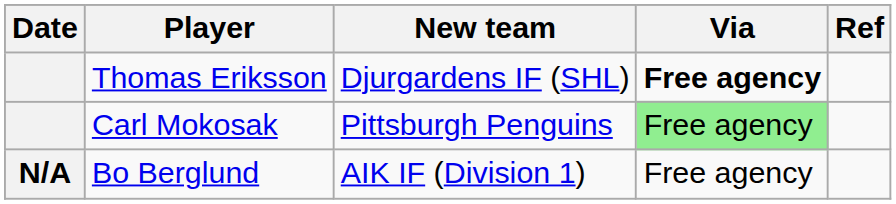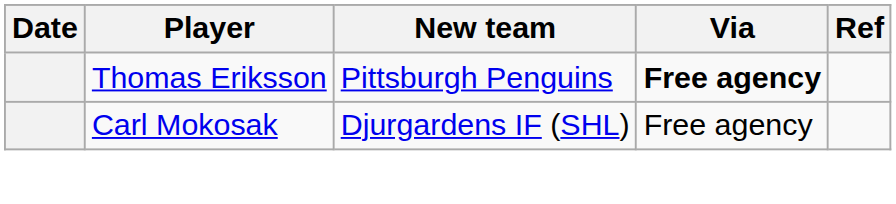Thomas Eriksson | New team: Djurgardens IF (SHL) -> Pittsburgh Penguins
Carl Mokosak | New team: Pittsburgh Penguins -> Djurgardens IF (SHL)
Carl Mokosak | Via: lightgreen background -> no background
- row: N/A | Bo Berglund | AIK IF (Division 1) | Free agency
